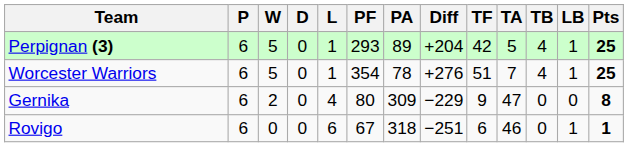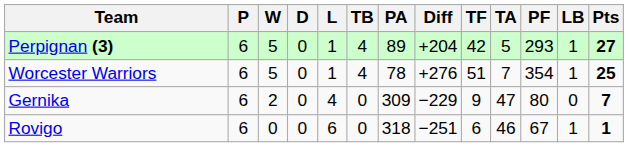columns swapped: PF <-> TB
Perpignan (3) | Pts: 25 -> 27
Gernika | Pts: 8 -> 7
